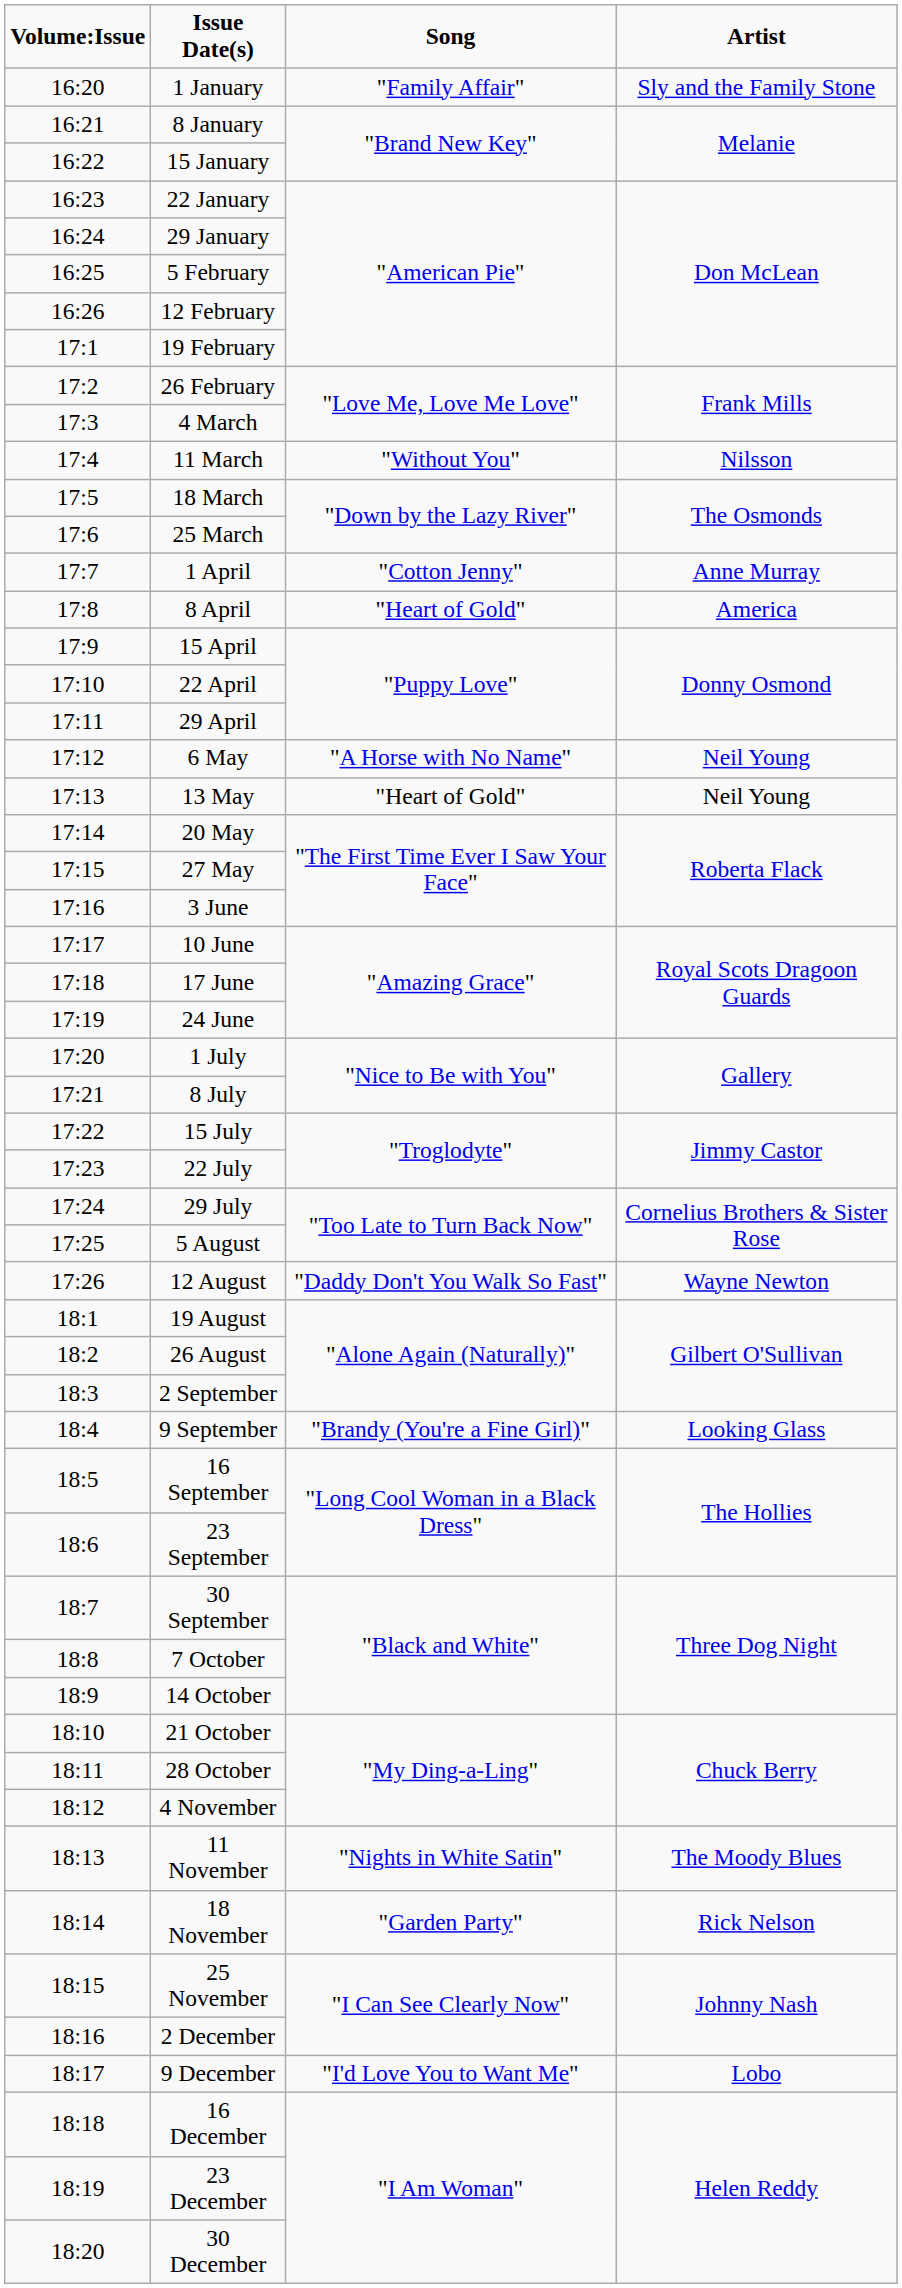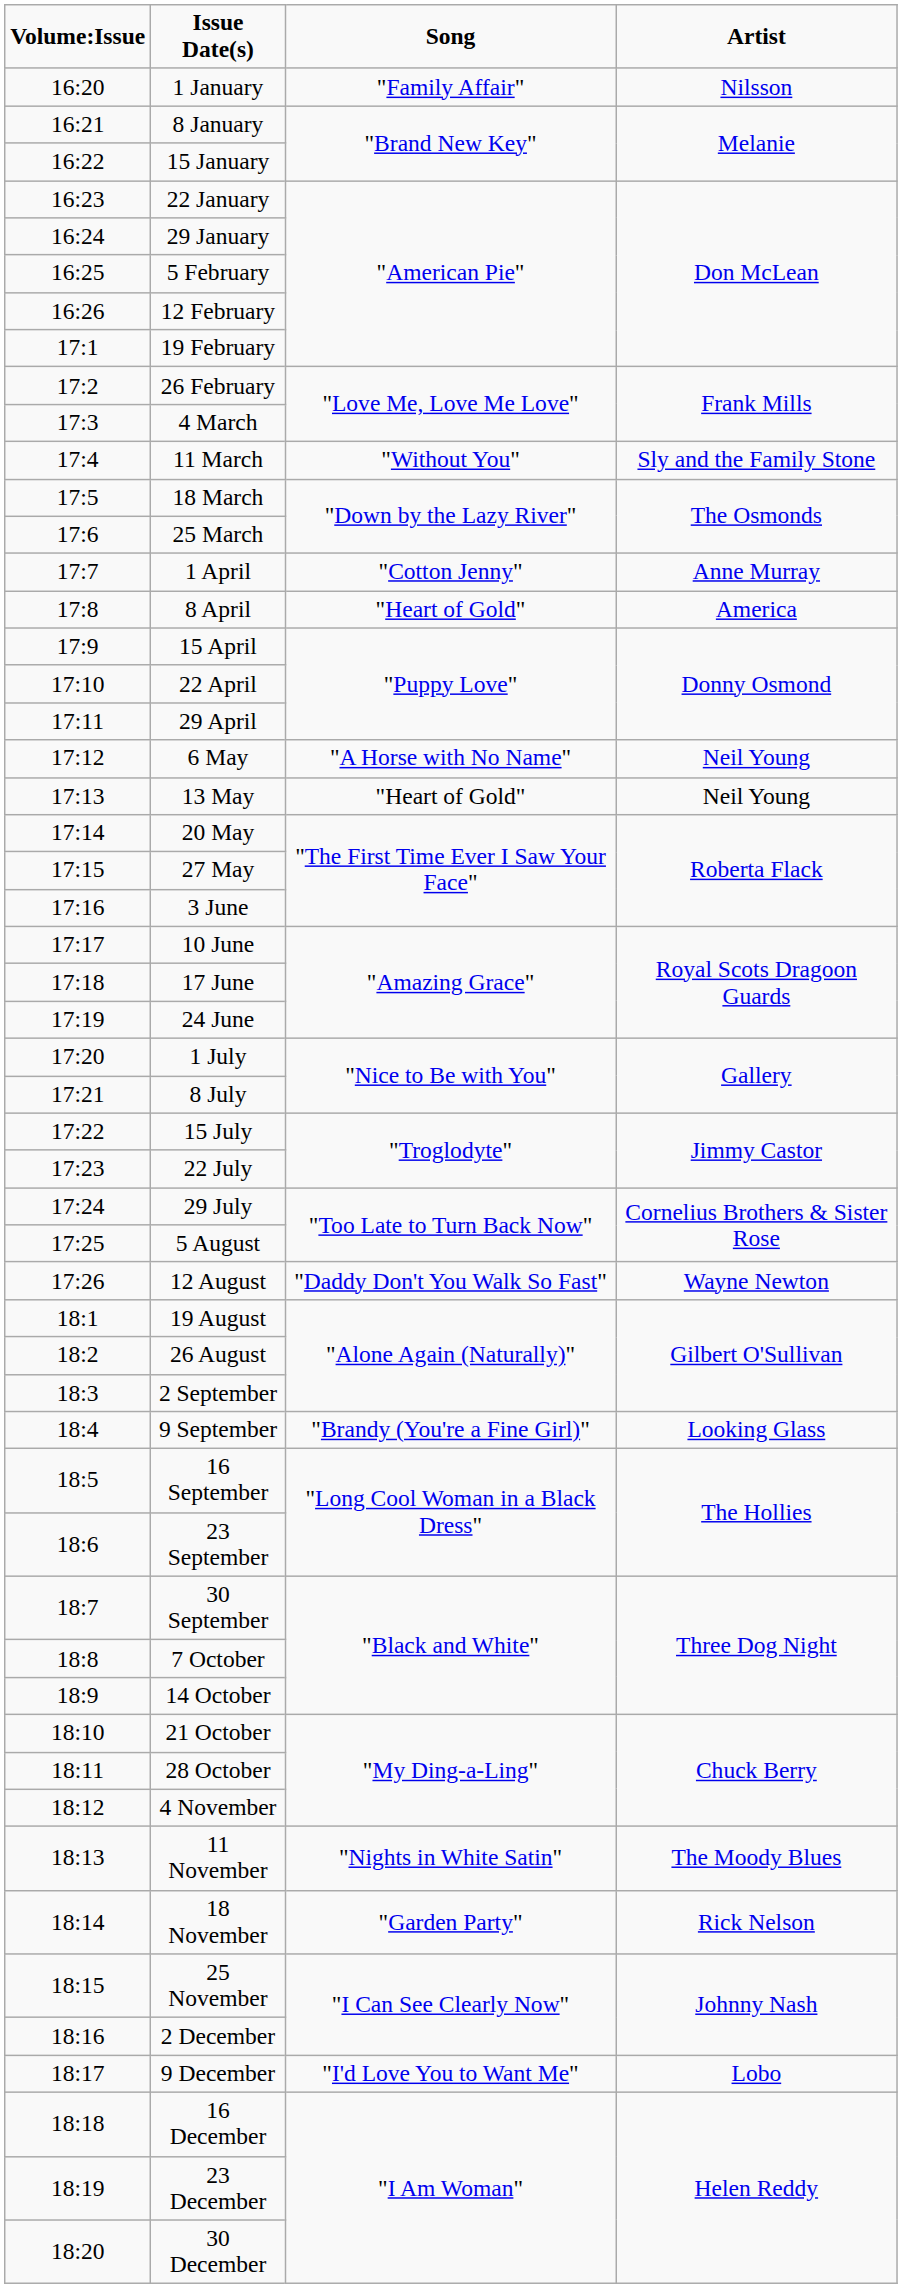1 January | Artist: Sly and the Family Stone -> Nilsson
11 March | Artist: Nilsson -> Sly and the Family Stone
